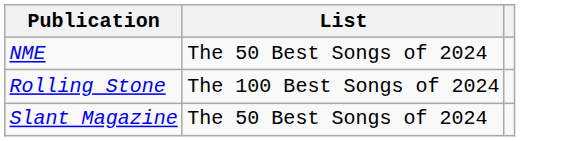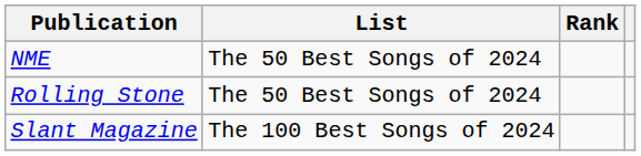+ column: Rank
Rolling Stone | List: The 100 Best Songs of 2024 -> The 50 Best Songs of 2024
Slant Magazine | List: The 50 Best Songs of 2024 -> The 100 Best Songs of 2024
